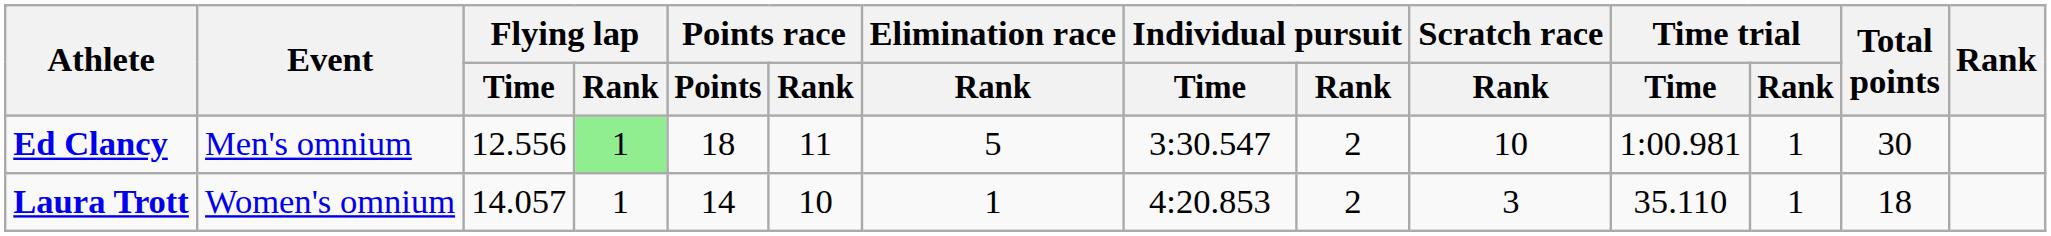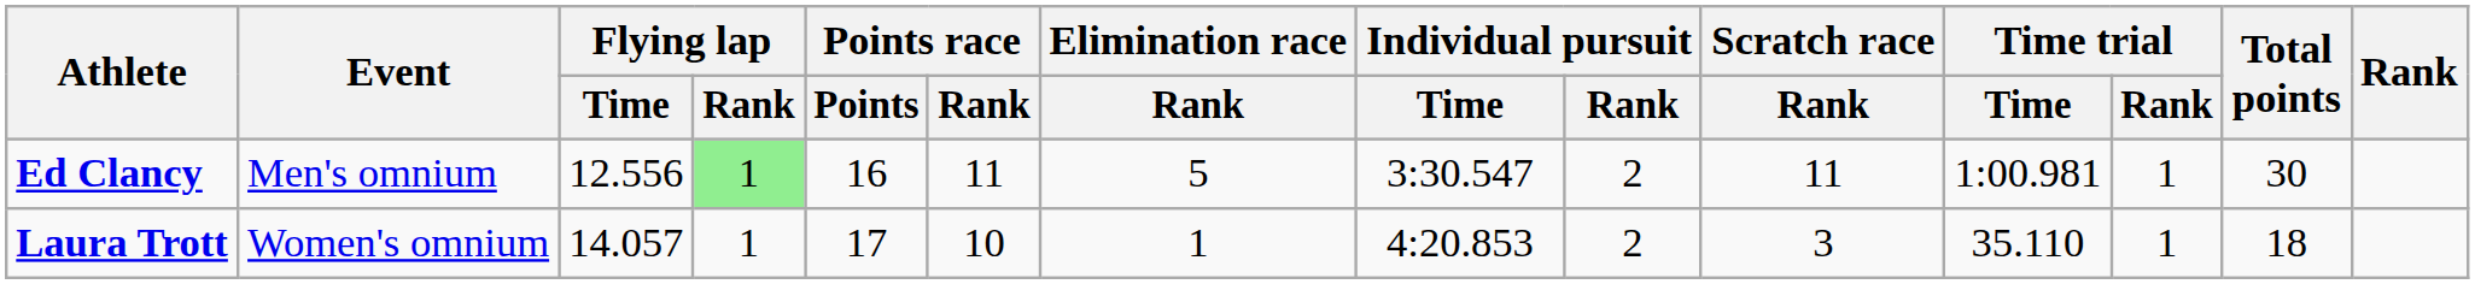Ed Clancy | Points race / Points: 18 -> 16
Ed Clancy | Scratch race / Rank: 10 -> 11
Laura Trott | Points race / Points: 14 -> 17
